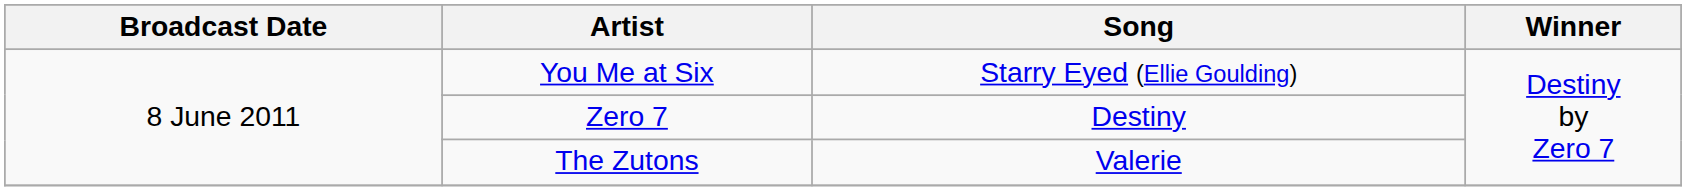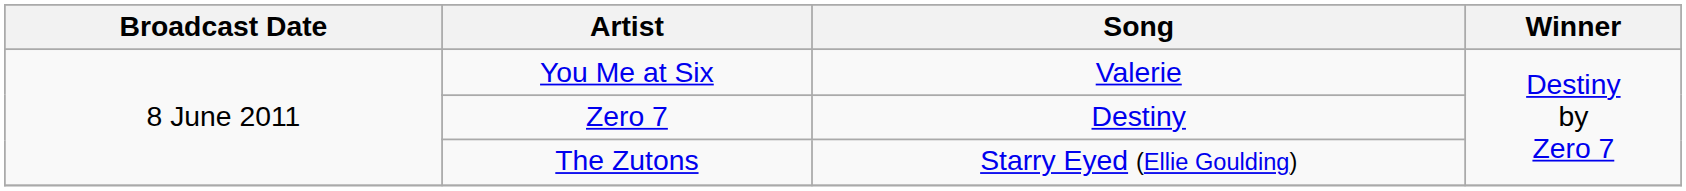You Me at Six | Song: Starry Eyed (Ellie Goulding) -> Valerie
The Zutons | Song: Valerie -> Starry Eyed (Ellie Goulding)
